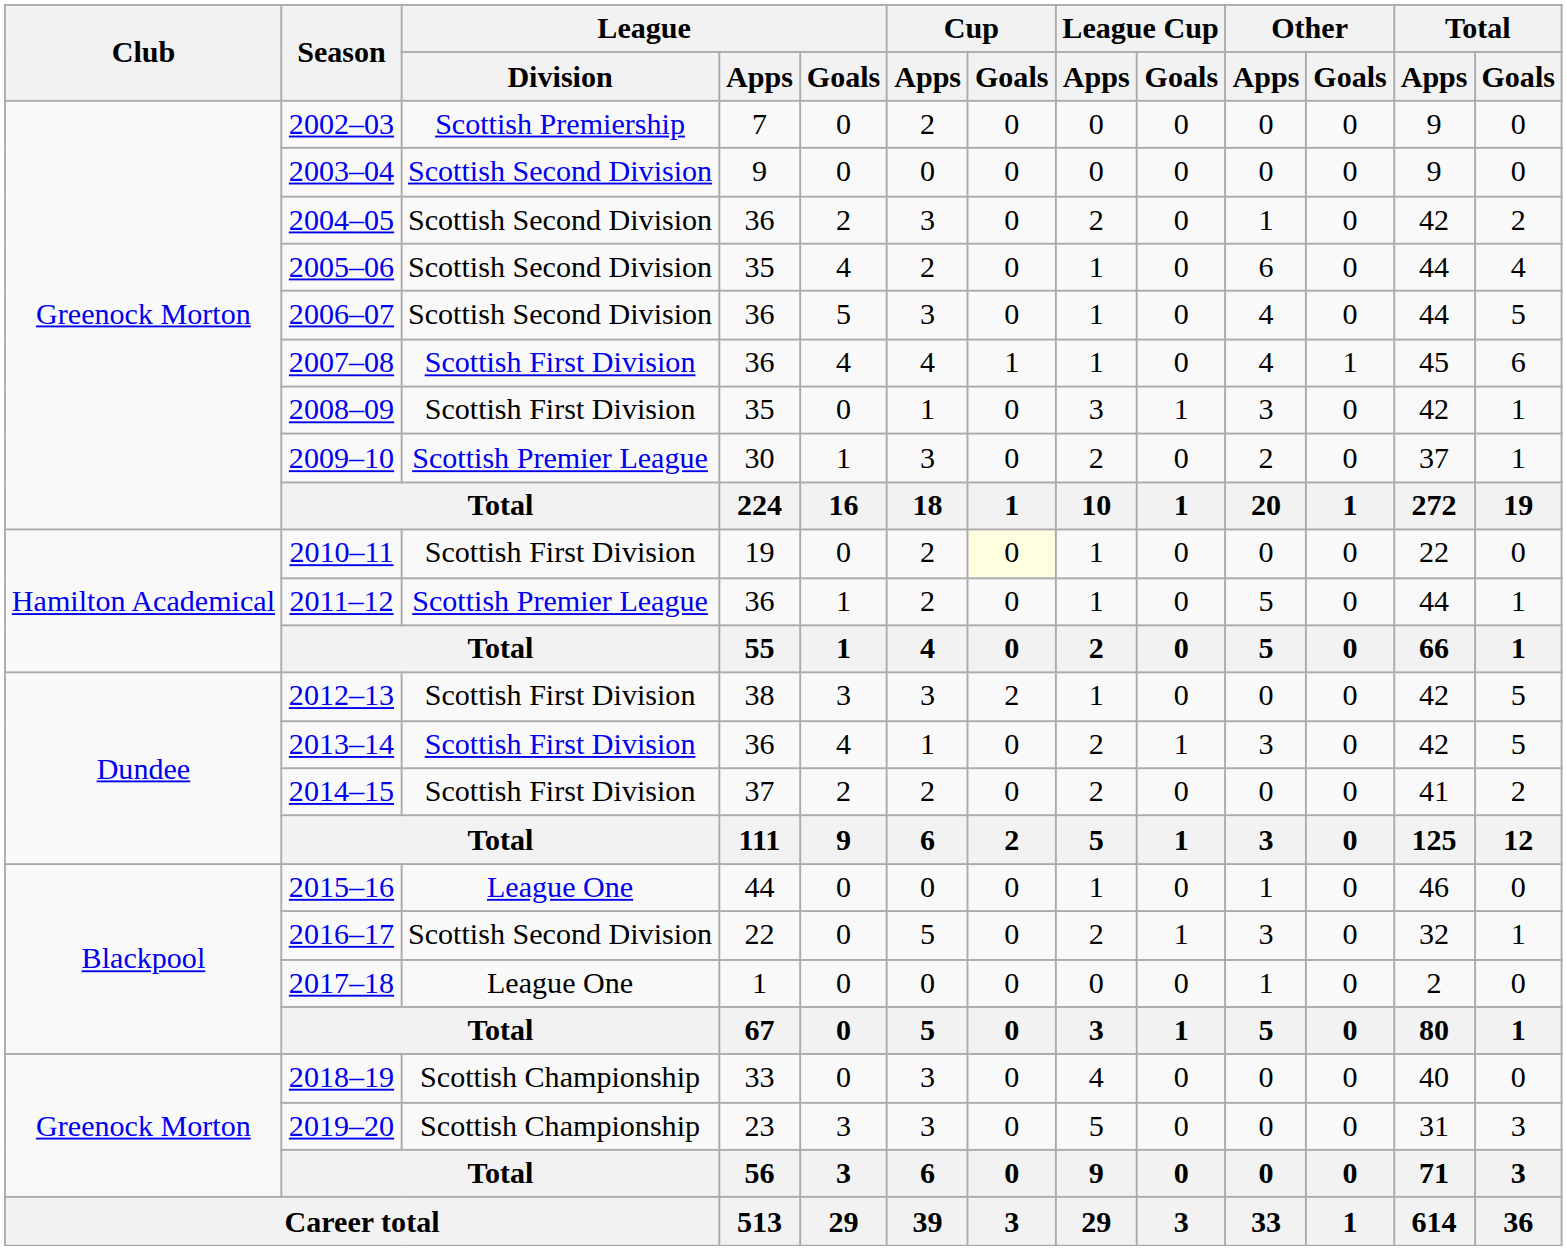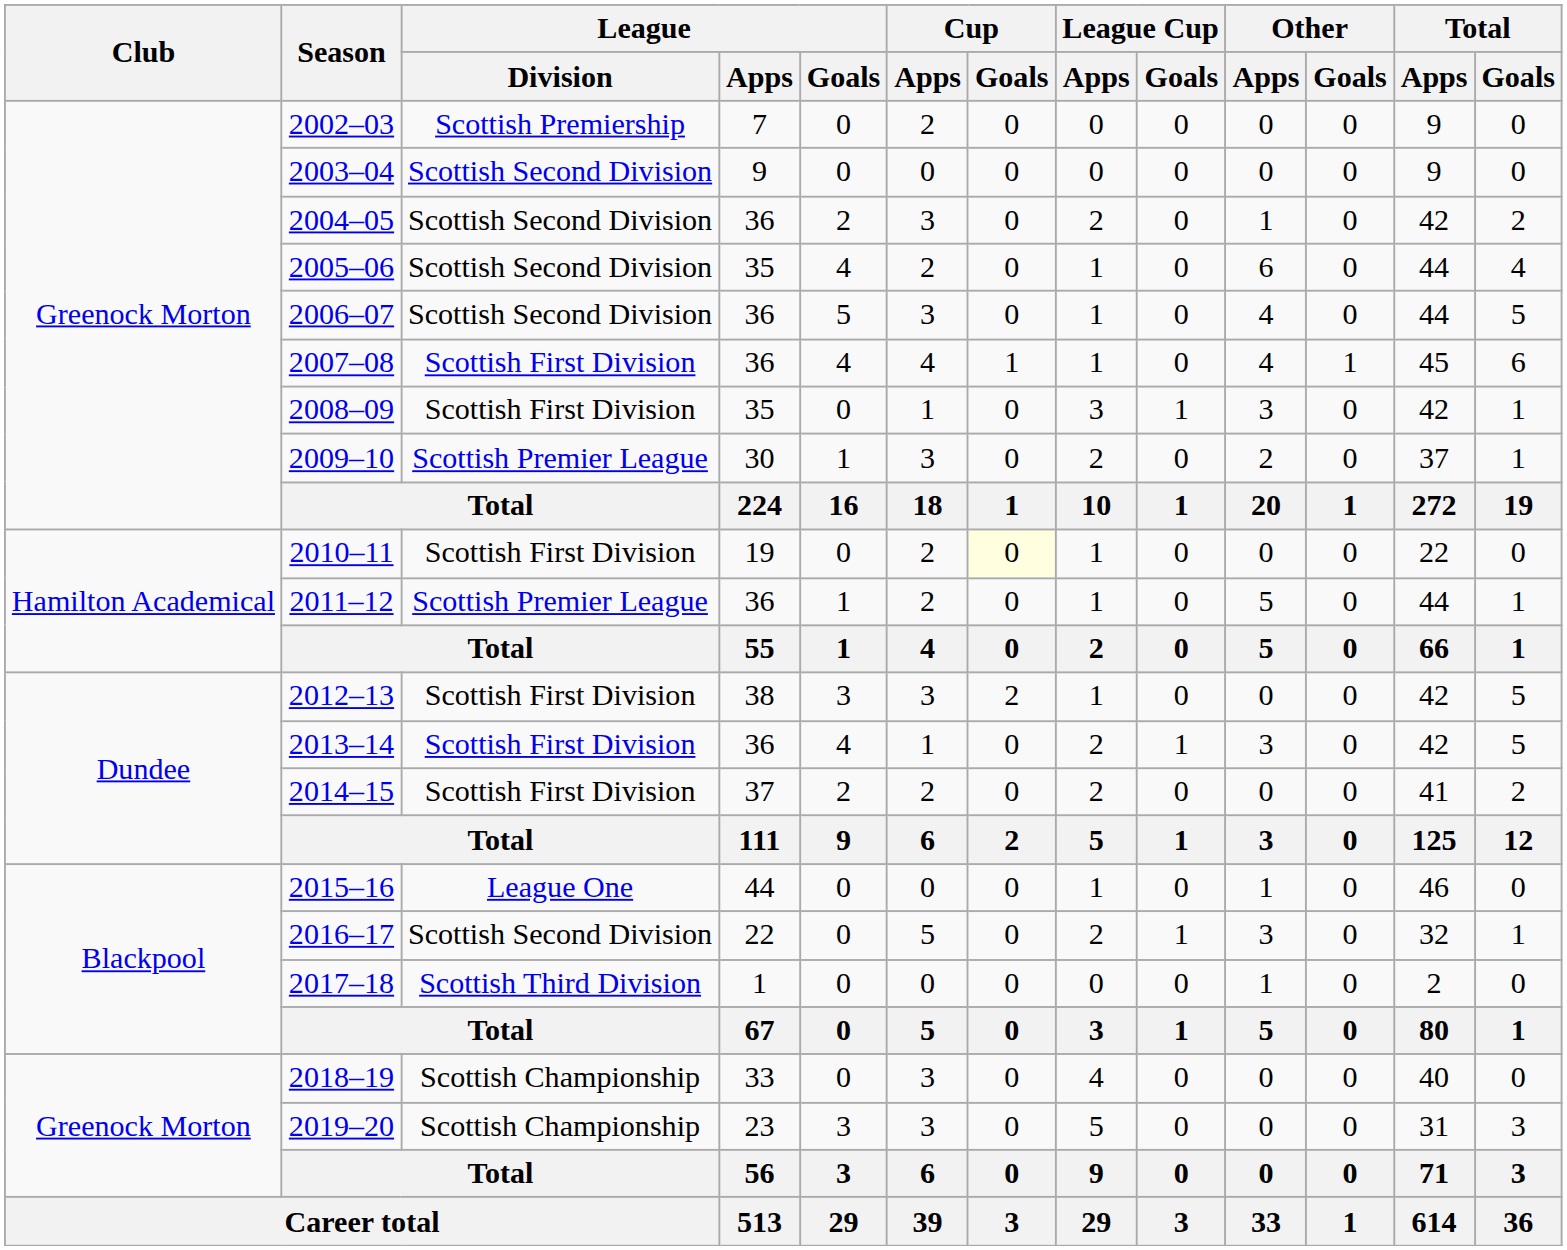2017–18 | League / Division: League One -> Scottish Third Division
